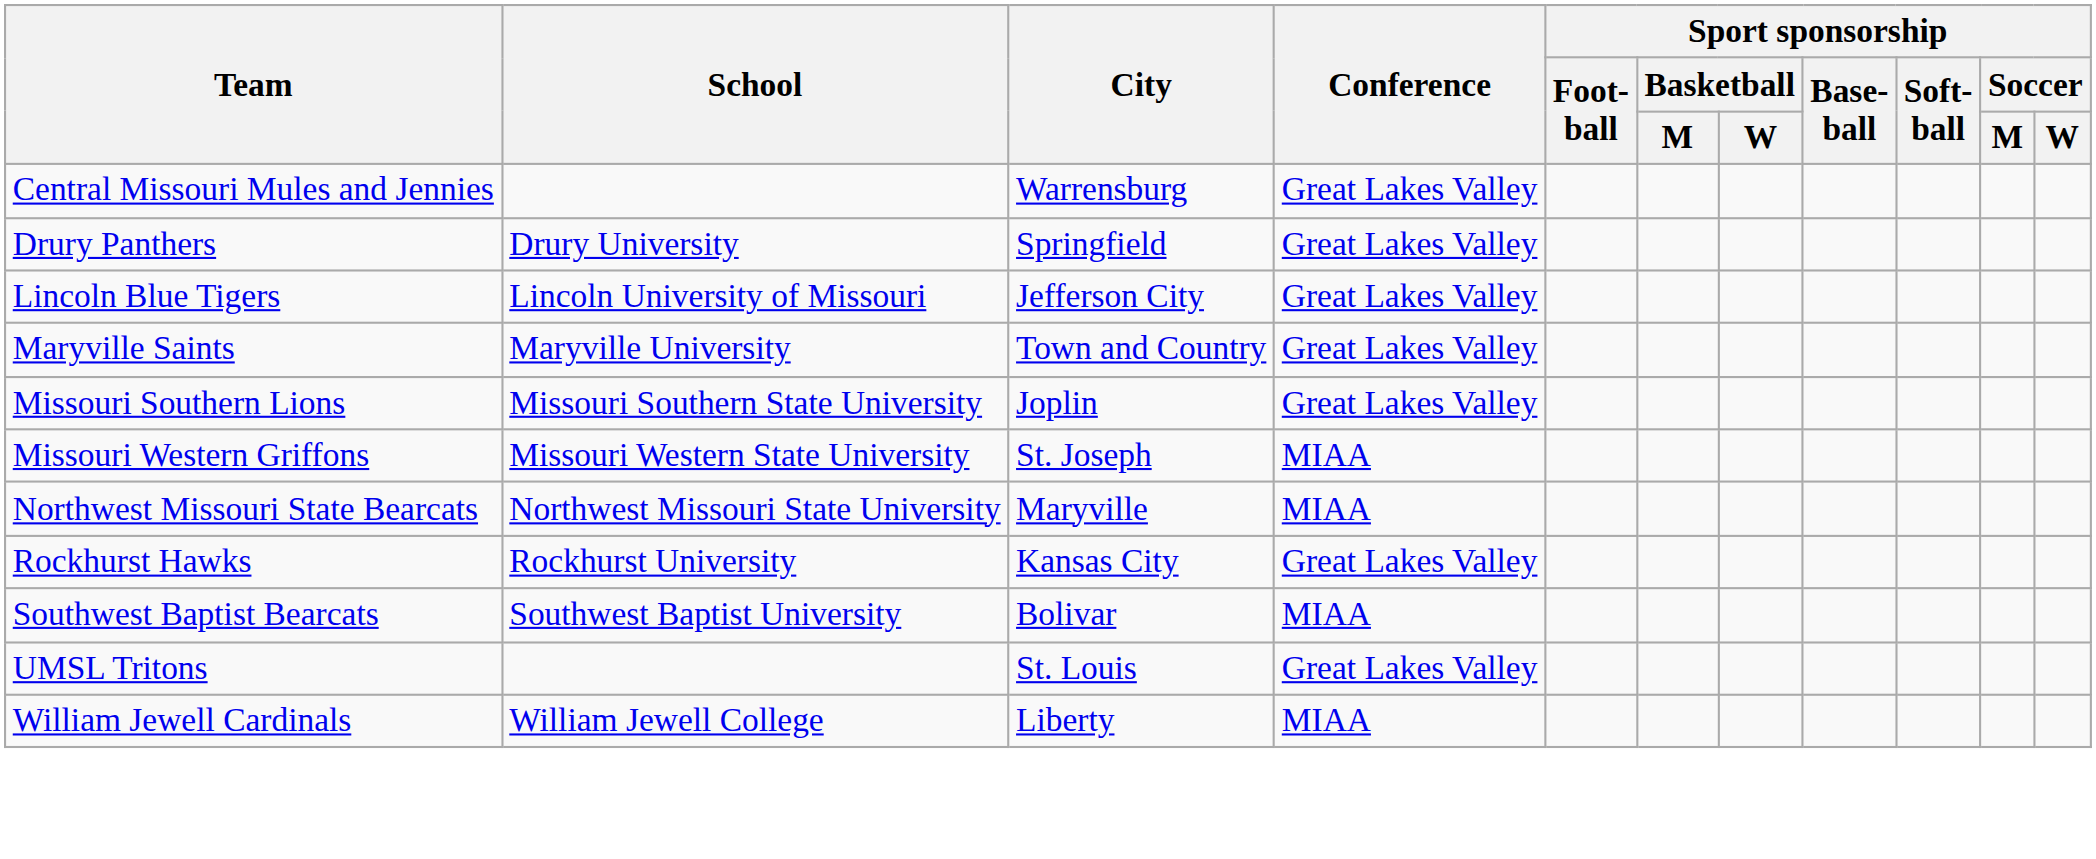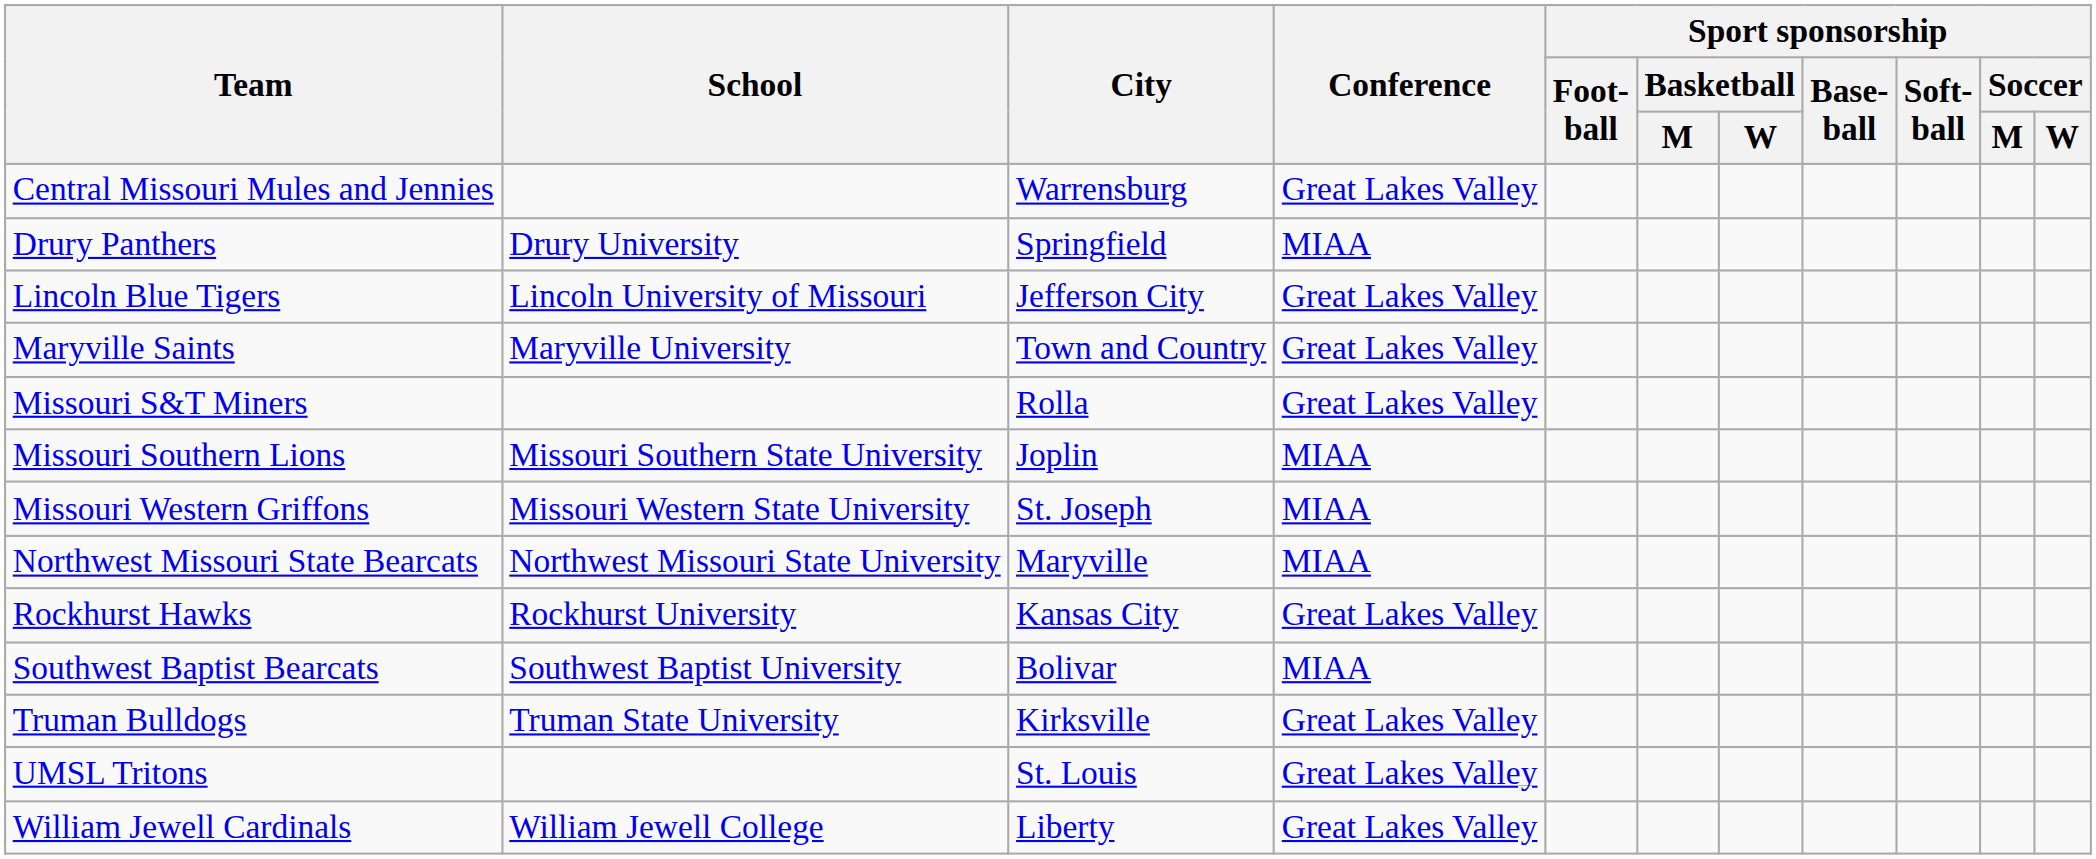Drury Panthers | Conference: Great Lakes Valley -> MIAA
+ row: Missouri S&T Miners | Rolla | Great Lakes Valley
Missouri Southern Lions | Conference: Great Lakes Valley -> MIAA
+ row: Truman Bulldogs | Truman State University | Kirksville | Great Lakes Valley
William Jewell Cardinals | Conference: MIAA -> Great Lakes Valley
